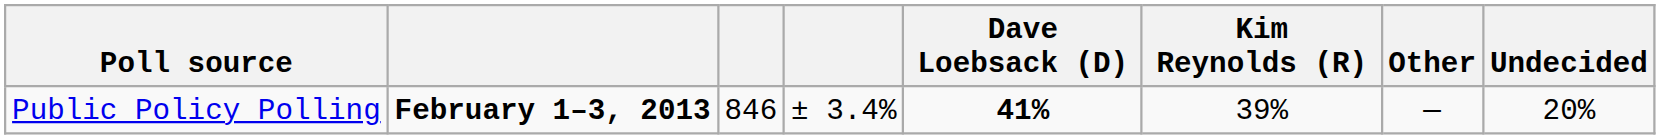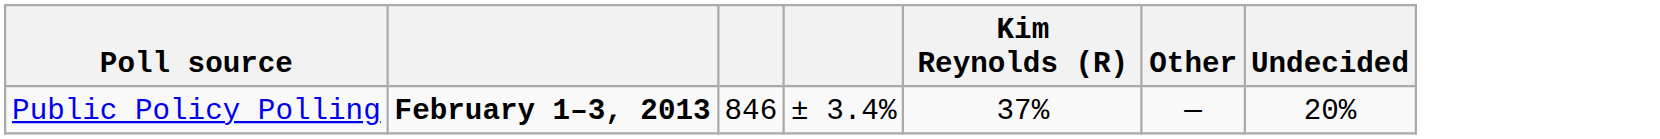- column: Dave Loebsack (D) | 41%
Public Policy Polling | Kim Reynolds (R): 39% -> 37%
